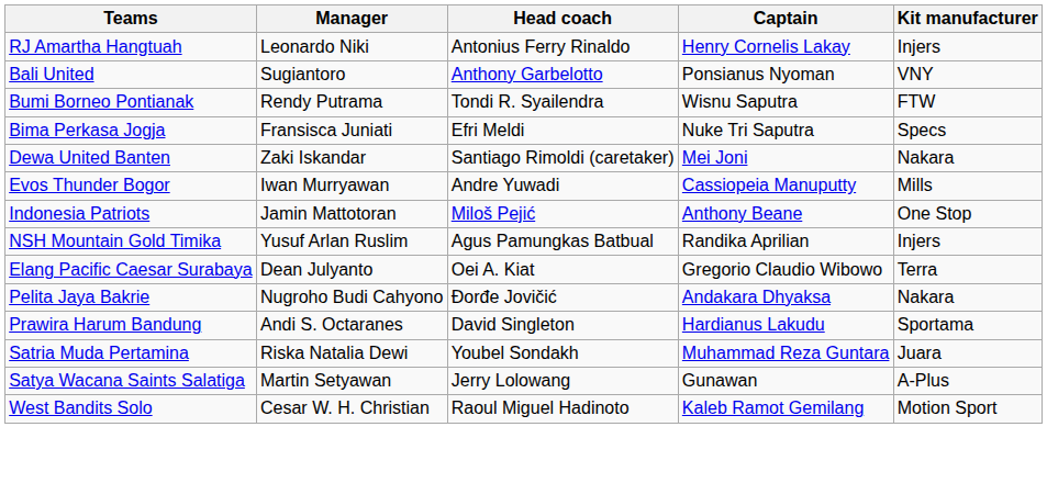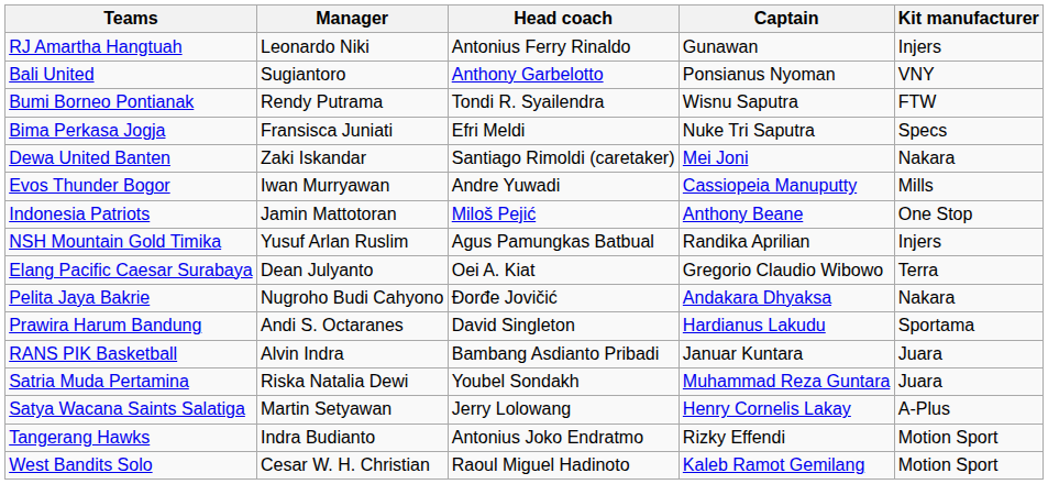RJ Amartha Hangtuah | Captain: Henry Cornelis Lakay -> Gunawan
+ row: RANS PIK Basketball | Alvin Indra | Bambang Asdianto Pribadi | Januar Kuntara | Juara
Satya Wacana Saints Salatiga | Captain: Gunawan -> Henry Cornelis Lakay
+ row: Tangerang Hawks | Indra Budianto | Antonius Joko Endratmo | Rizky Effendi | Motion Sport
